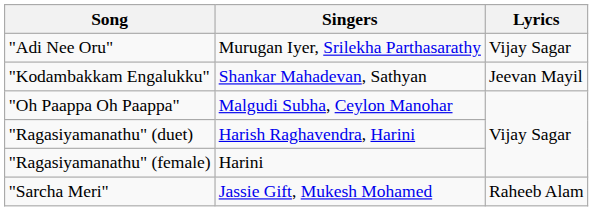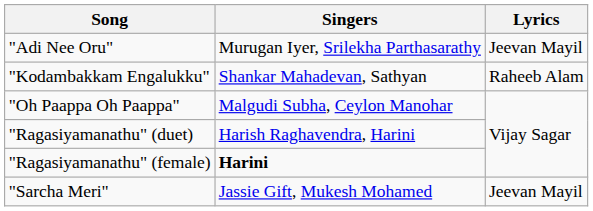"Adi Nee Oru" | Lyrics: Vijay Sagar -> Jeevan Mayil
"Kodambakkam Engalukku" | Lyrics: Jeevan Mayil -> Raheeb Alam
"Ragasiyamanathu" (female) | Singers: normal -> bold
"Sarcha Meri" | Lyrics: Raheeb Alam -> Jeevan Mayil
